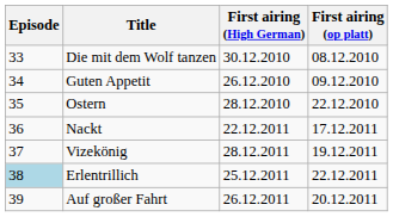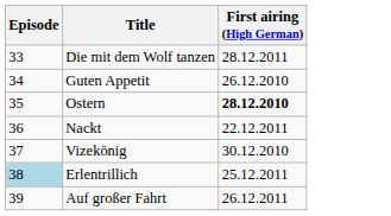- column: First airing (op platt) | 08.12.2010 | 09.12.2010 | 22.12.2010 | 17.12.2011 | 19.12.2011 | 22.12.2011 | 20.12.2011
Die mit dem Wolf tanzen | First airing (High German): 30.12.2010 -> 28.12.2011
Ostern | First airing (High German): normal -> bold
Vizekönig | First airing (High German): 28.12.2011 -> 30.12.2010
